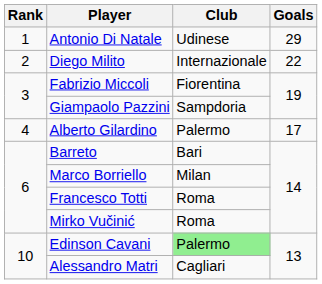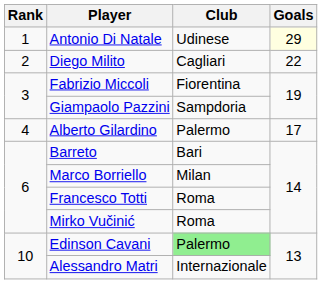Antonio Di Natale | Goals: no background -> lightyellow background
Diego Milito | Club: Internazionale -> Cagliari
Alessandro Matri | Club: Cagliari -> Internazionale
